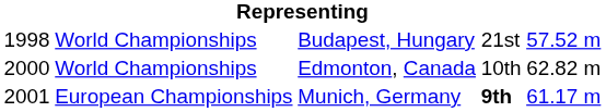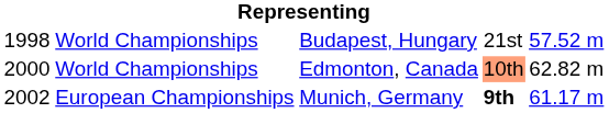Edmonton, Canada | column 4: no background -> lightsalmon background
Munich, Germany | column 1: 2001 -> 2002
